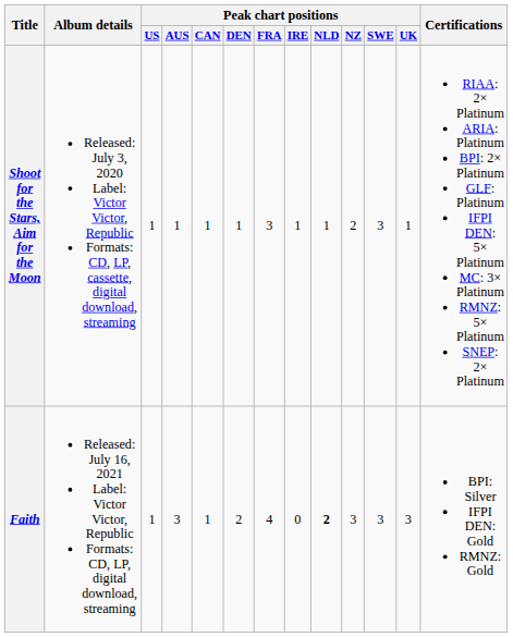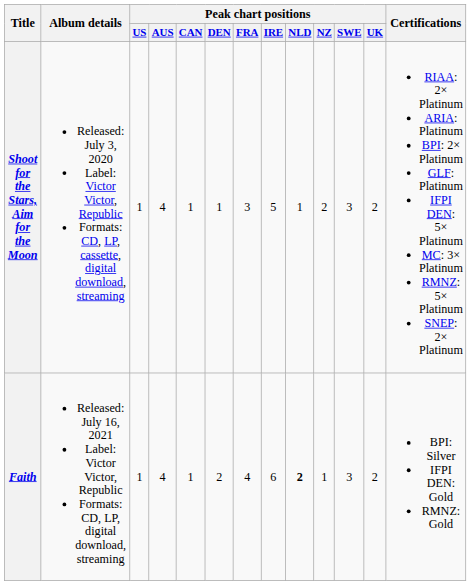Shoot for the Stars, Aim for the Moon | Peak chart positions / AUS: 1 -> 4
Shoot for the Stars, Aim for the Moon | Peak chart positions / IRE: 1 -> 5
Shoot for the Stars, Aim for the Moon | Peak chart positions / UK: 1 -> 2
Faith | Peak chart positions / AUS: 3 -> 4
Faith | Peak chart positions / IRE: 0 -> 6
Faith | Peak chart positions / NZ: 3 -> 1
Faith | Peak chart positions / UK: 3 -> 2
